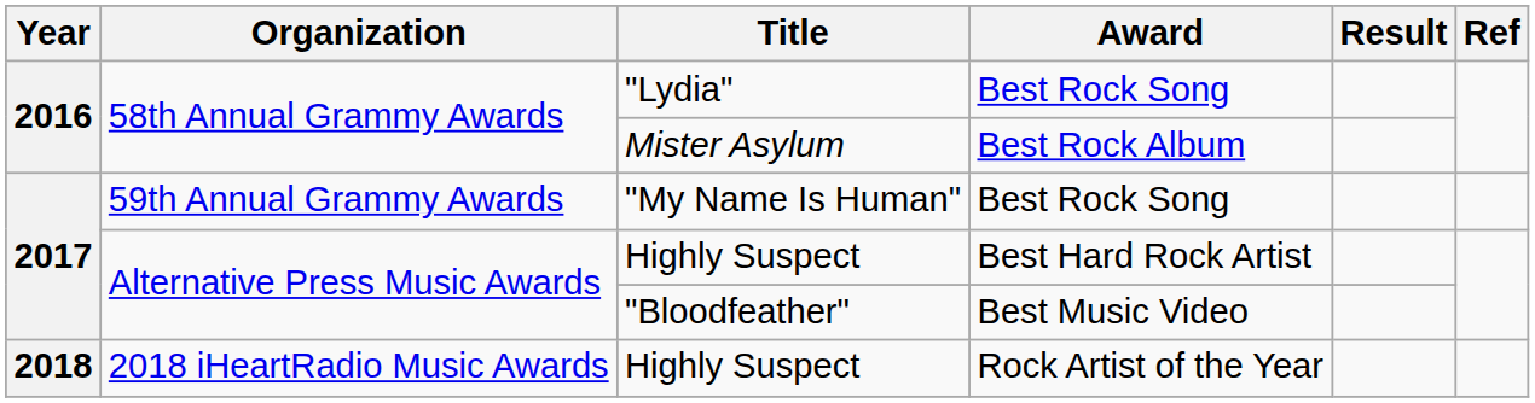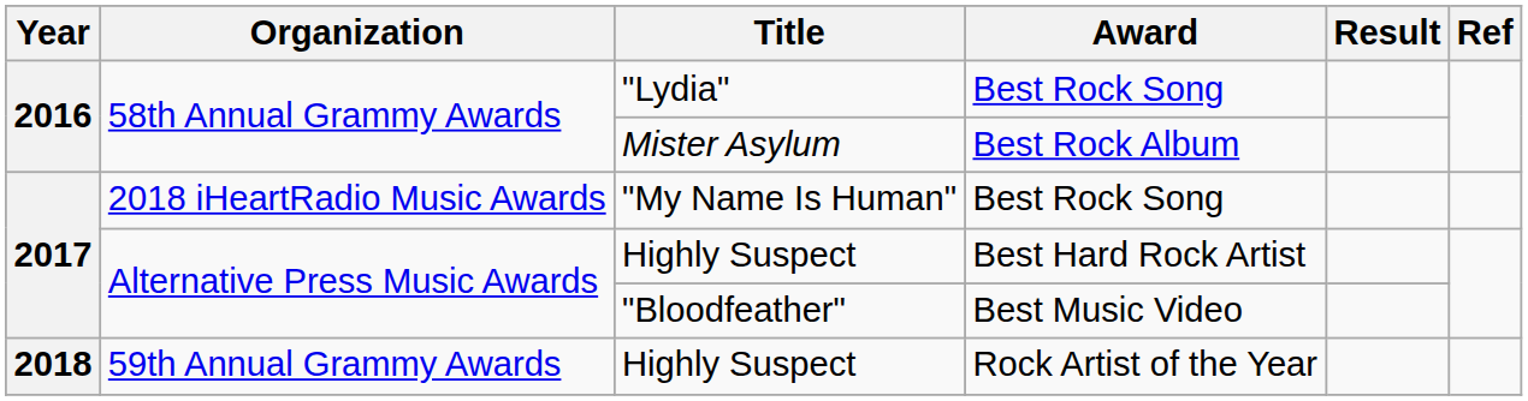"My Name Is Human" | Organization: 59th Annual Grammy Awards -> 2018 iHeartRadio Music Awards
Highly Suspect / Rock Artist of the Year | Organization: 2018 iHeartRadio Music Awards -> 59th Annual Grammy Awards
